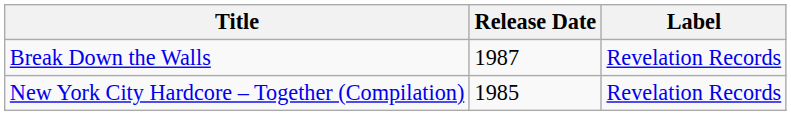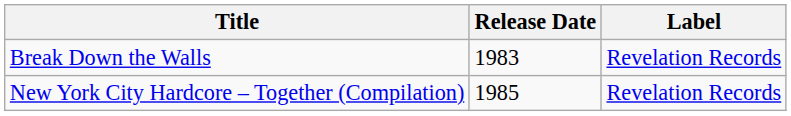Break Down the Walls | Release Date: 1987 -> 1983
